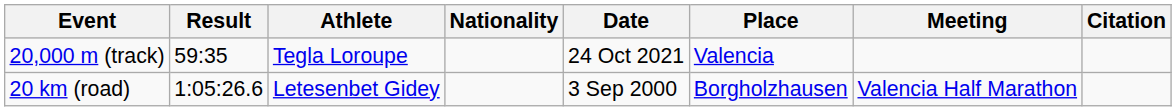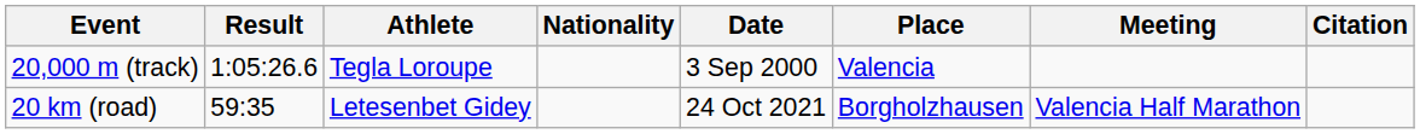20,000 m (track) | Result: 59:35 -> 1:05:26.6
20,000 m (track) | Date: 24 Oct 2021 -> 3 Sep 2000
20 km (road) | Result: 1:05:26.6 -> 59:35
20 km (road) | Date: 3 Sep 2000 -> 24 Oct 2021
